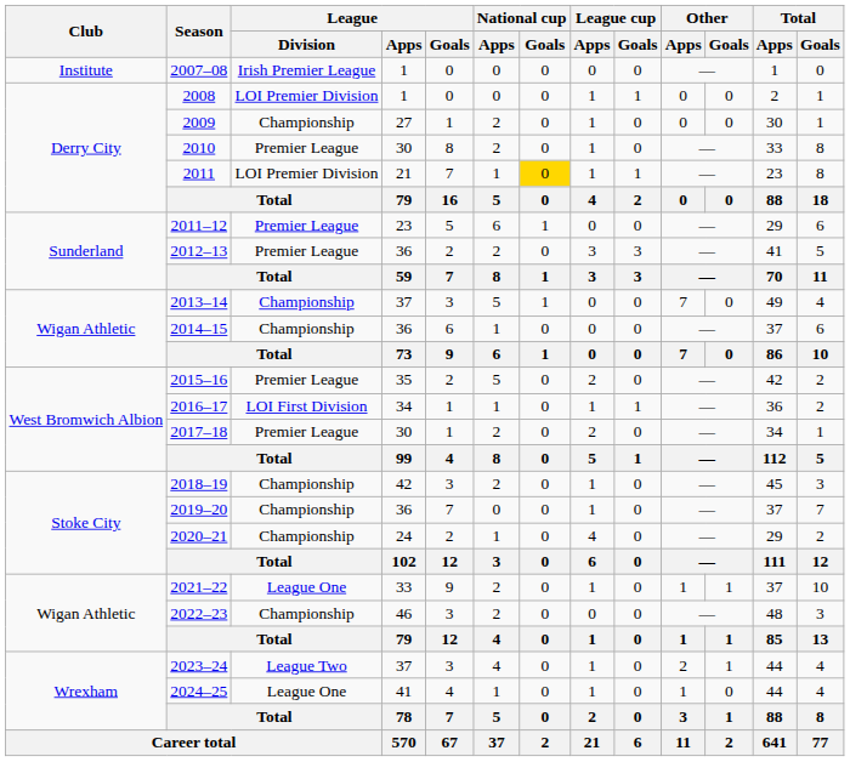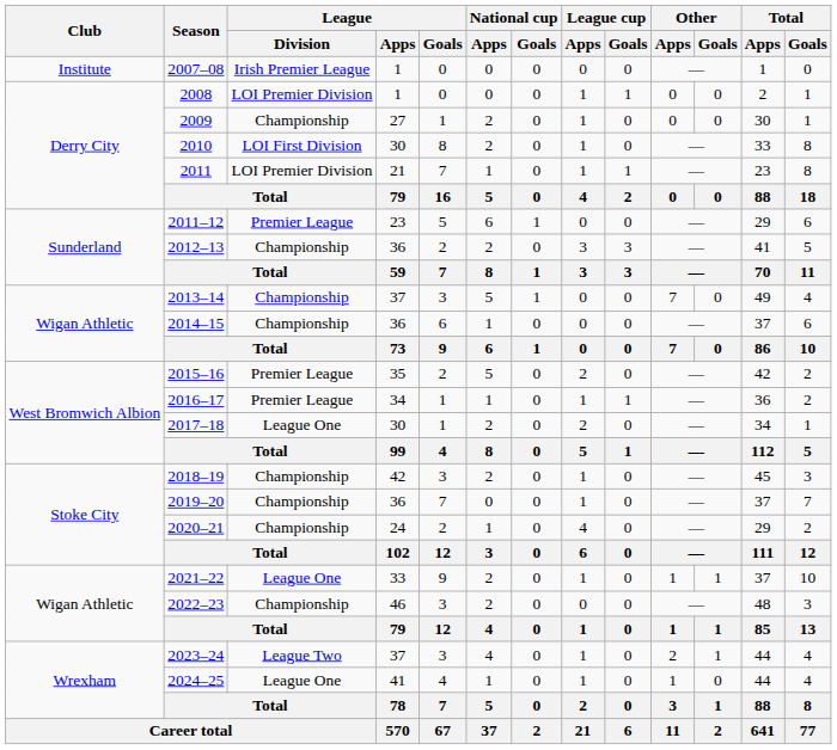2010 | League / Division: Premier League -> LOI First Division
2011 | National cup / Goals: gold background -> no background
2012–13 | League / Division: Premier League -> Championship
2016–17 | League / Division: LOI First Division -> Premier League
2017–18 | League / Division: Premier League -> League One
